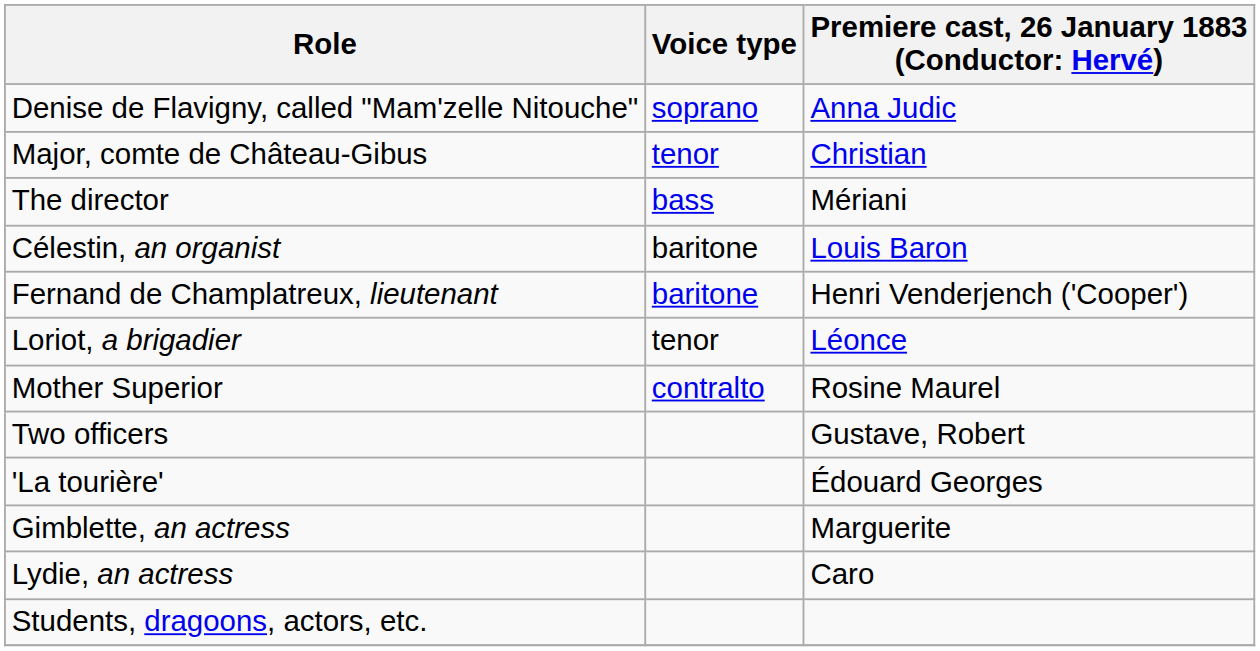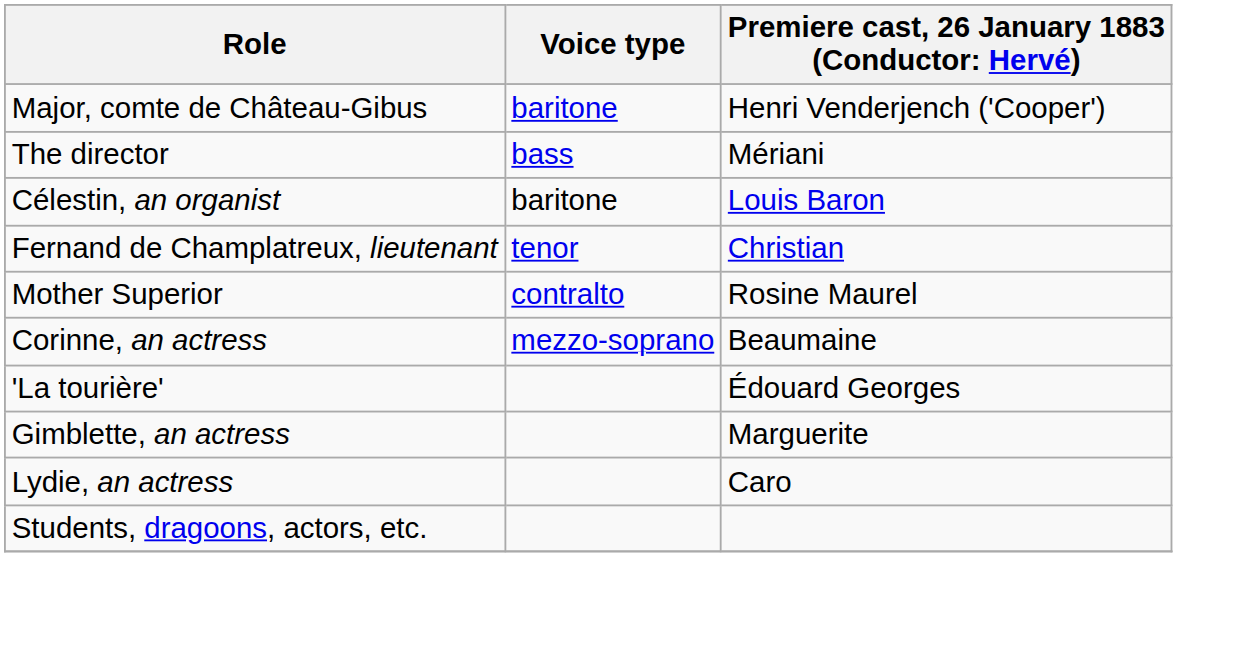- row: Denise de Flavigny, called "Mam'zelle Nitouche" | soprano | Anna Judic
Major, comte de Château-Gibus | Voice type: tenor -> baritone
Major, comte de Château-Gibus | column 3: Christian -> Henri Venderjench ('Cooper')
Fernand de Champlatreux, lieutenant | Voice type: baritone -> tenor
Fernand de Champlatreux, lieutenant | column 3: Henri Venderjench ('Cooper') -> Christian
- row: Loriot, a brigadier | tenor | Léonce
+ row: Corinne, an actress | mezzo-soprano | Beaumaine
- row: Two officers | Gustave, Robert
